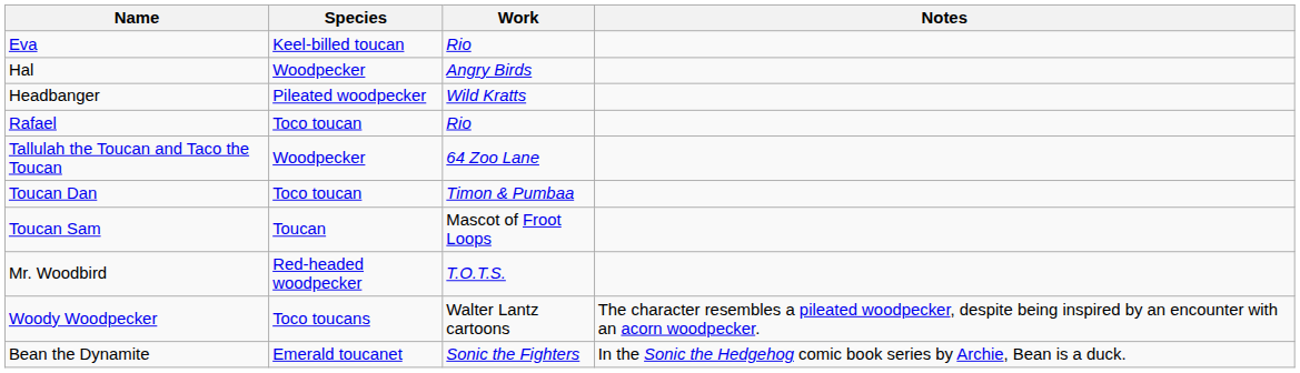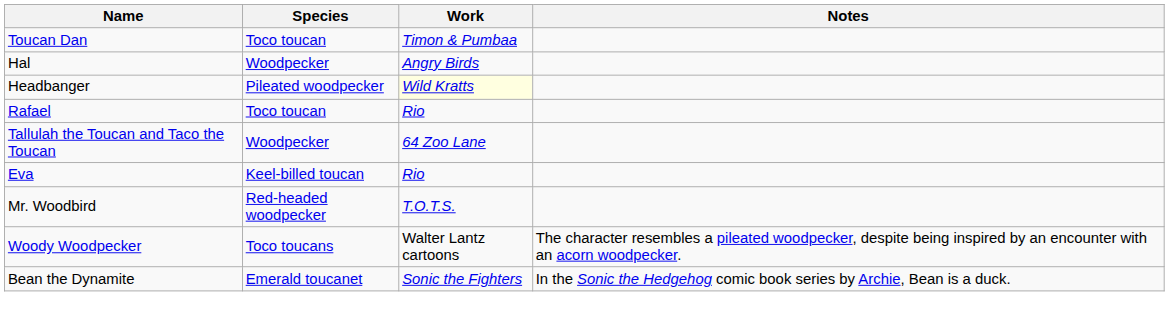rows swapped: Eva <-> Toucan Dan
Headbanger | Work: no background -> lightyellow background
- row: Toucan Sam | Toucan | Mascot of Froot Loops
